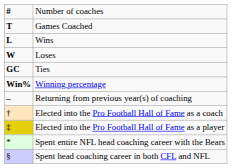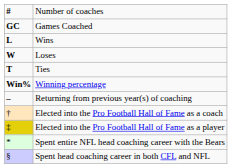Games Coached | column 1: T -> GC
Ties | column 1: GC -> T
